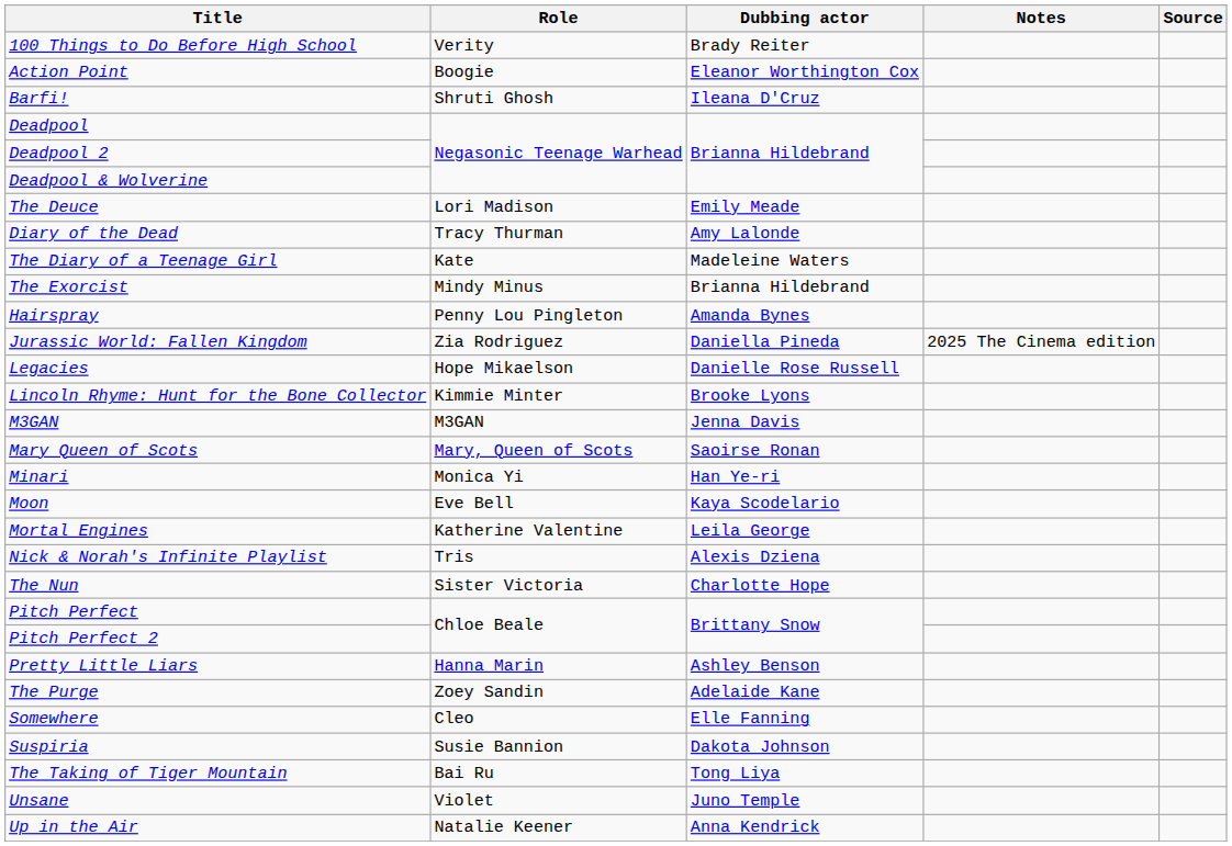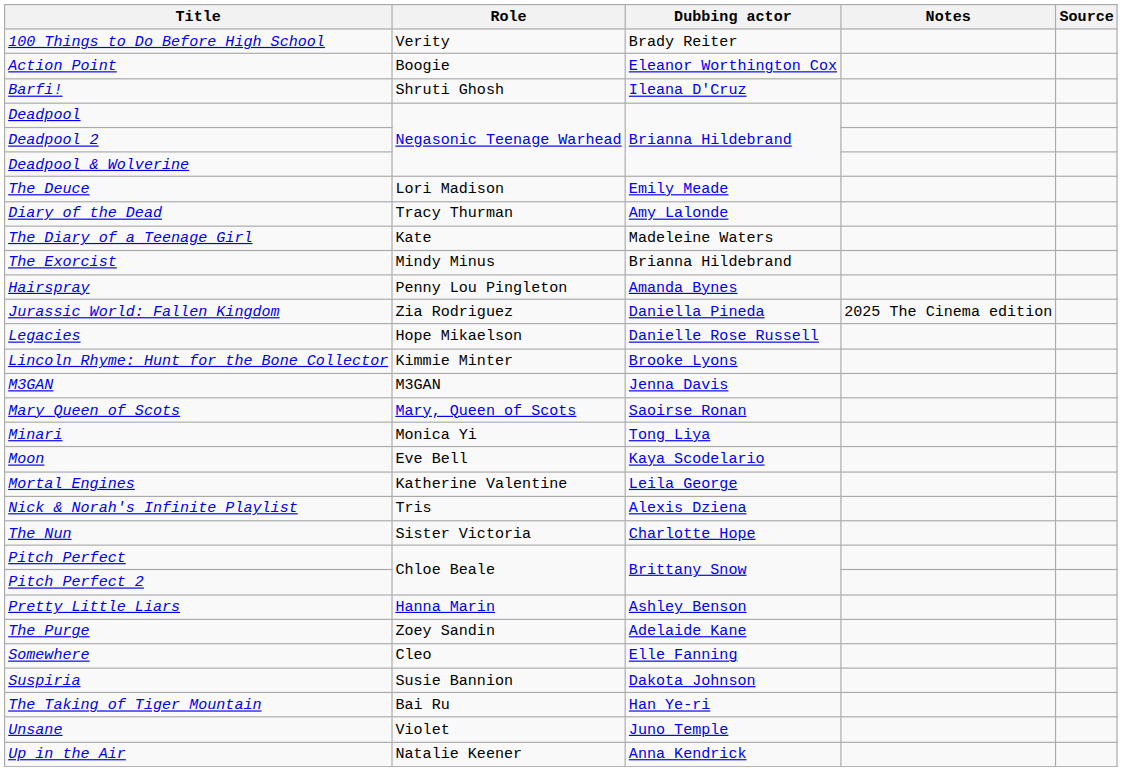Minari | Dubbing actor: Han Ye-ri -> Tong Liya
The Taking of Tiger Mountain | Dubbing actor: Tong Liya -> Han Ye-ri
